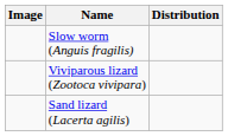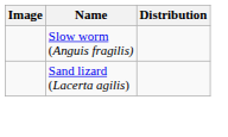- row: Viviparous lizard (Zootoca vivipara)
